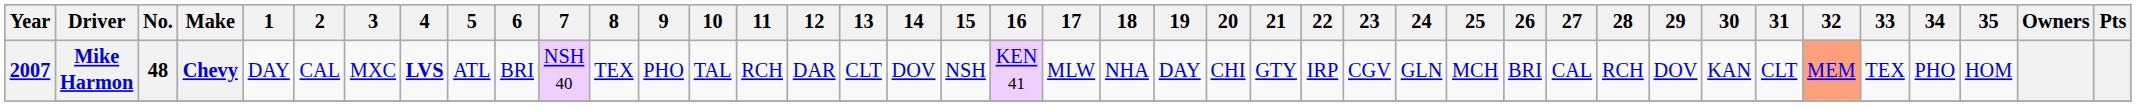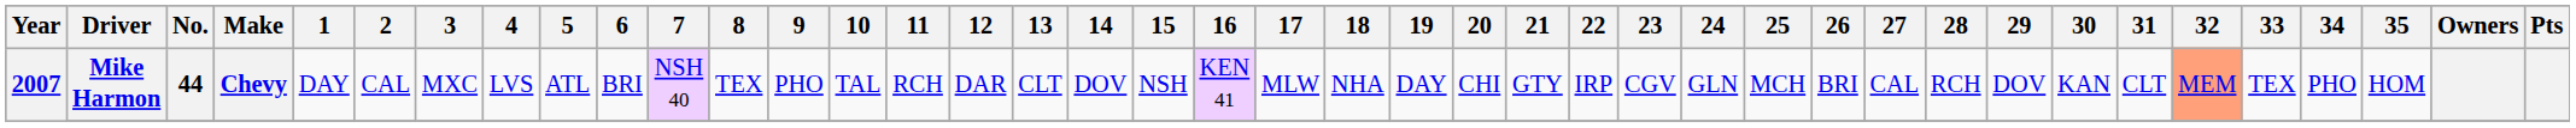Mike Harmon | No.: 48 -> 44
Mike Harmon | 4: bold -> normal
